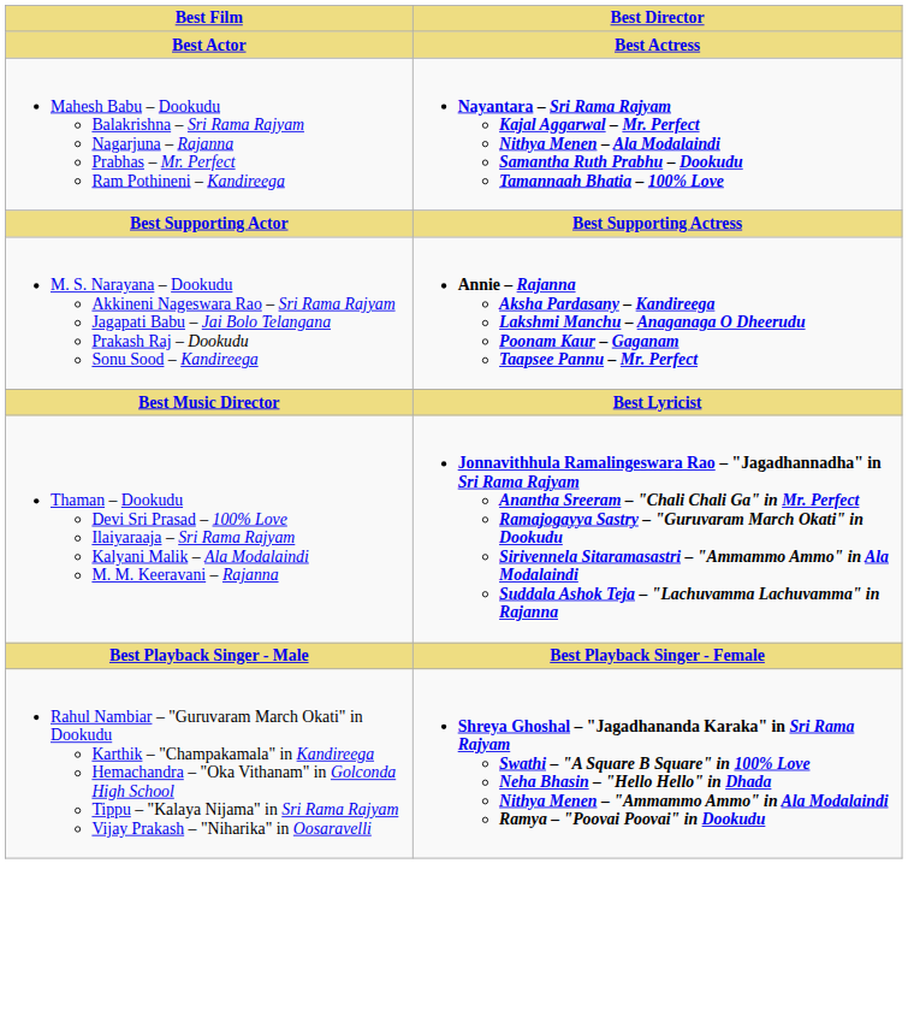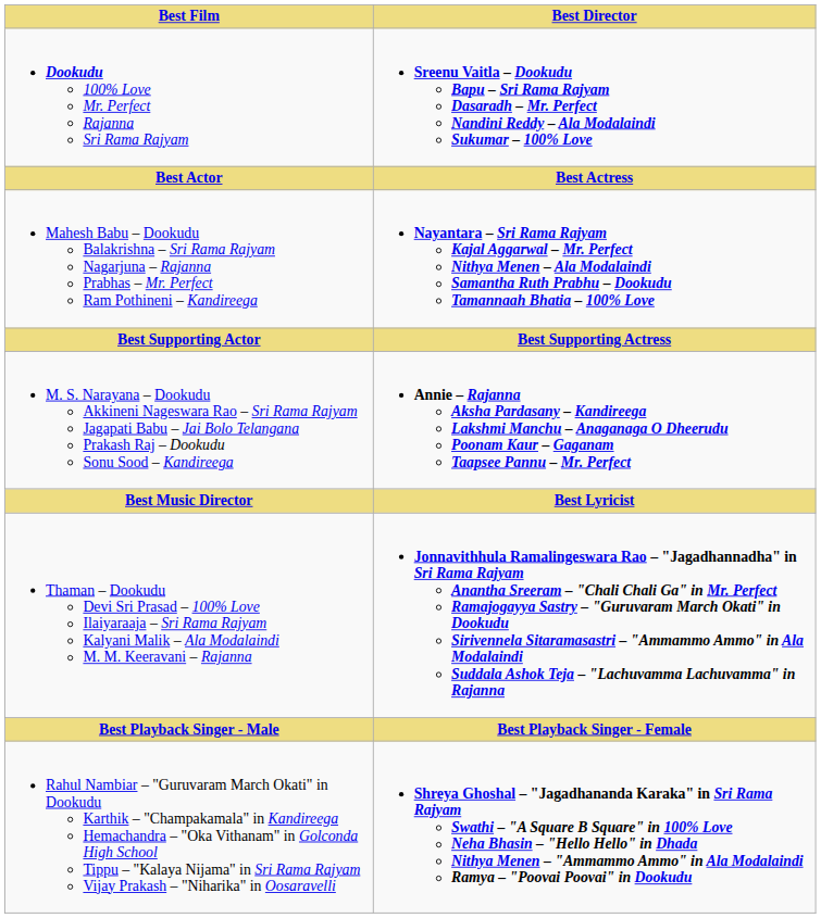+ row: Dookudu 100% Love Mr. Perfect Rajanna Sri Rama Rajyam | Sreenu Vaitla – Dookudu Bapu – Sri Rama Rajyam Dasaradh – Mr. Perfect Nandini Reddy – Ala Modalaindi Sukumar – 100% Love
